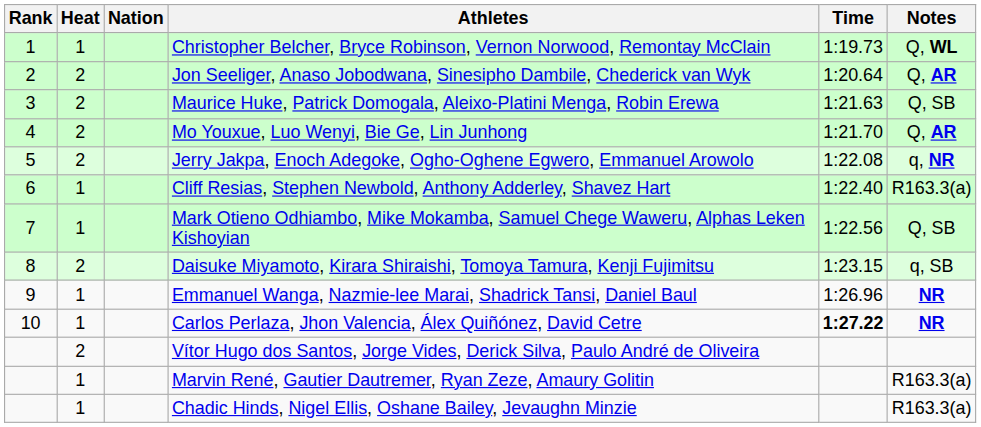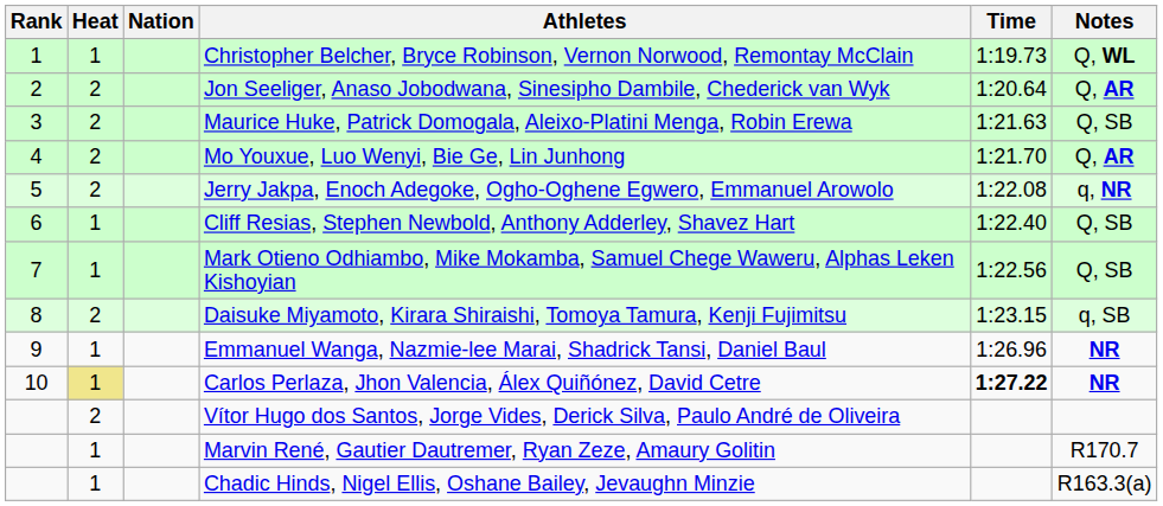Cliff Resias, Stephen Newbold, Anthony Adderley, Shavez Hart | Notes: R163.3(a) -> Q, SB
Carlos Perlaza, Jhon Valencia, Álex Quiñónez, David Cetre | Heat: no background -> khaki background
Marvin René, Gautier Dautremer, Ryan Zeze, Amaury Golitin | Notes: R163.3(a) -> R170.7
